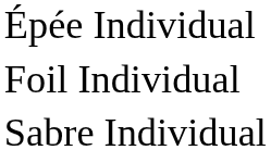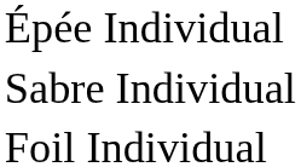rows swapped: Foil Individual <-> Sabre Individual
